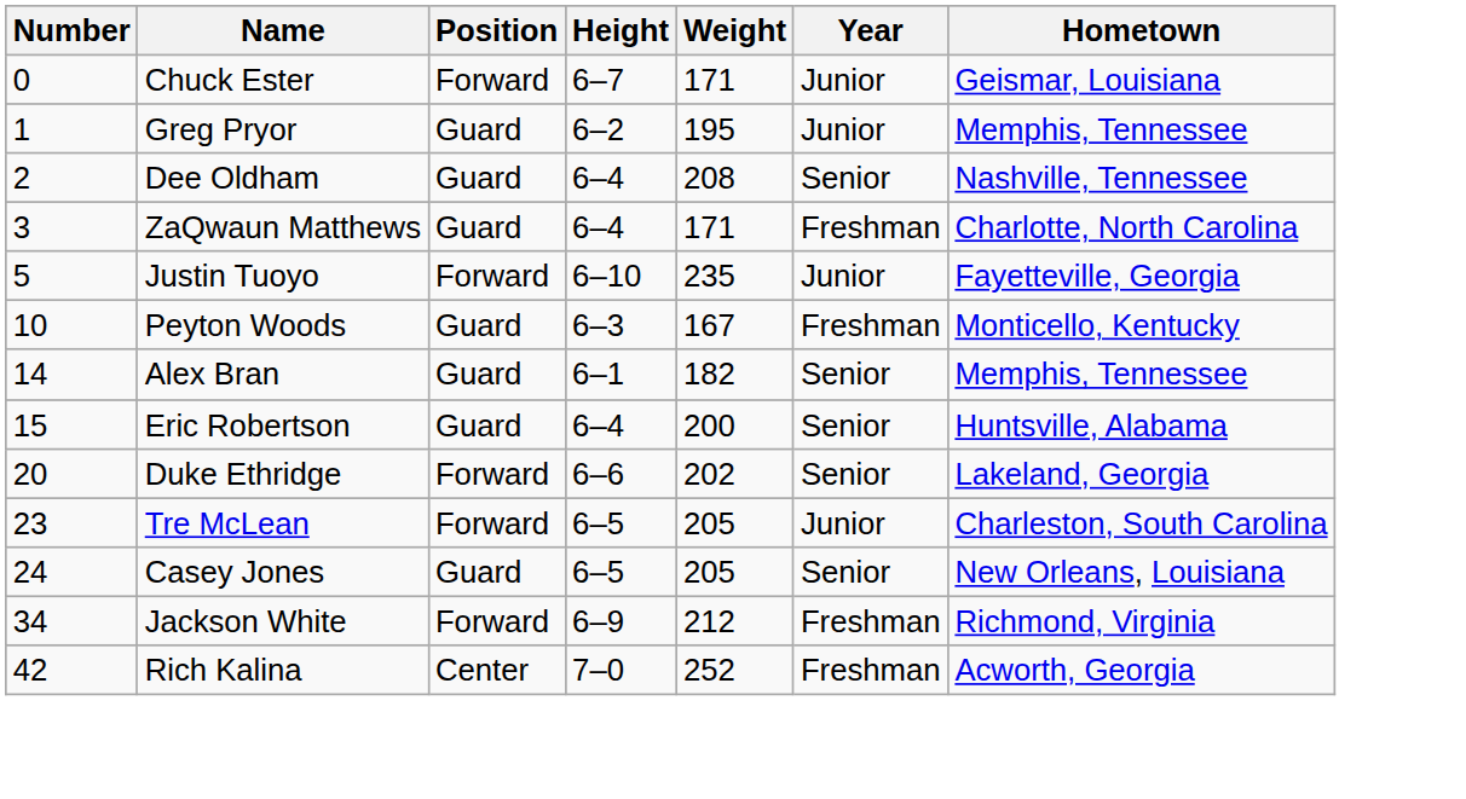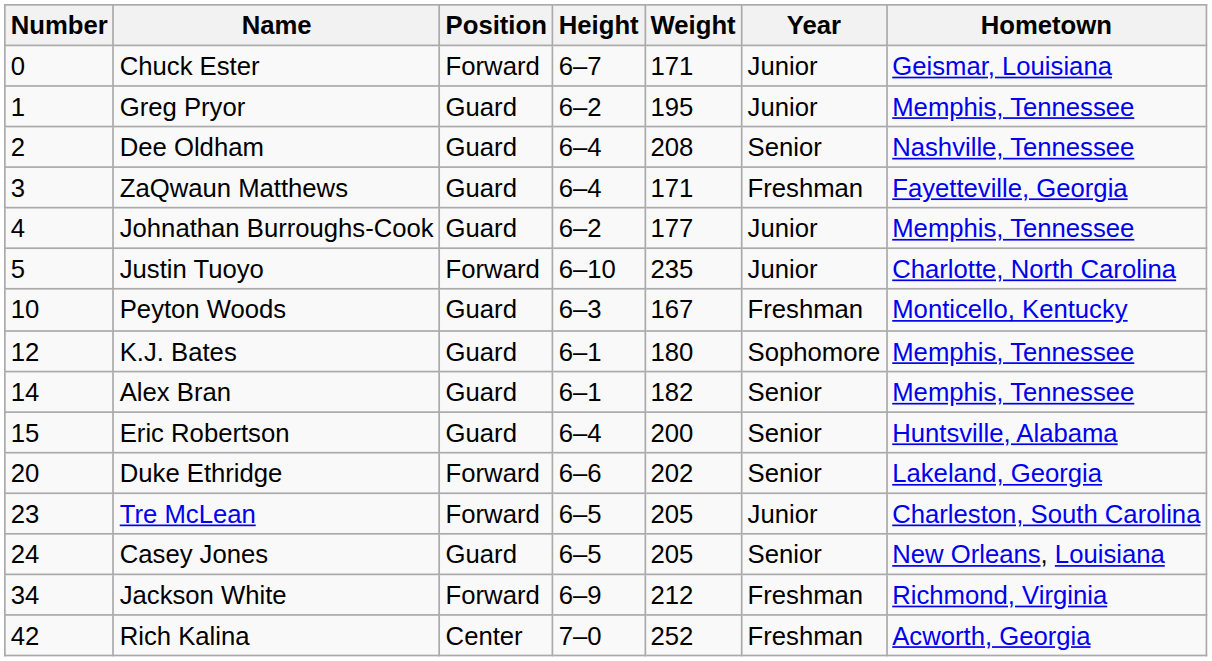ZaQwaun Matthews | Hometown: Charlotte, North Carolina -> Fayetteville, Georgia
+ row: 4 | Johnathan Burroughs-Cook | Guard | 6–2 | 177 | Junior | Memphis, Tennessee
Justin Tuoyo | Hometown: Fayetteville, Georgia -> Charlotte, North Carolina
+ row: 12 | K.J. Bates | Guard | 6–1 | 180 | Sophomore | Memphis, Tennessee
